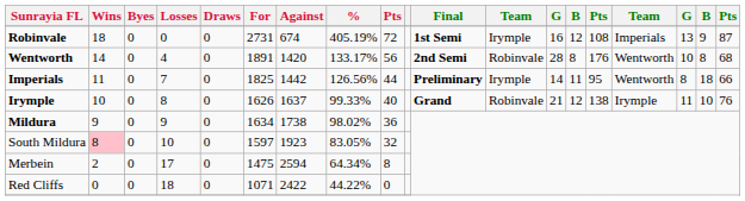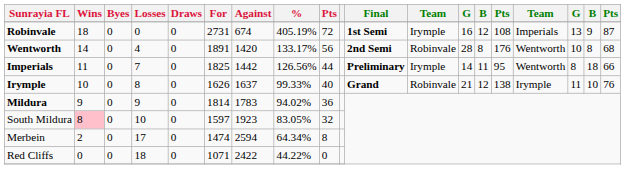Mildura | For: 1634 -> 1814
Mildura | Against: 1738 -> 1783
Mildura | %: 98.02% -> 94.02%
Merbein | For: 1475 -> 1474
